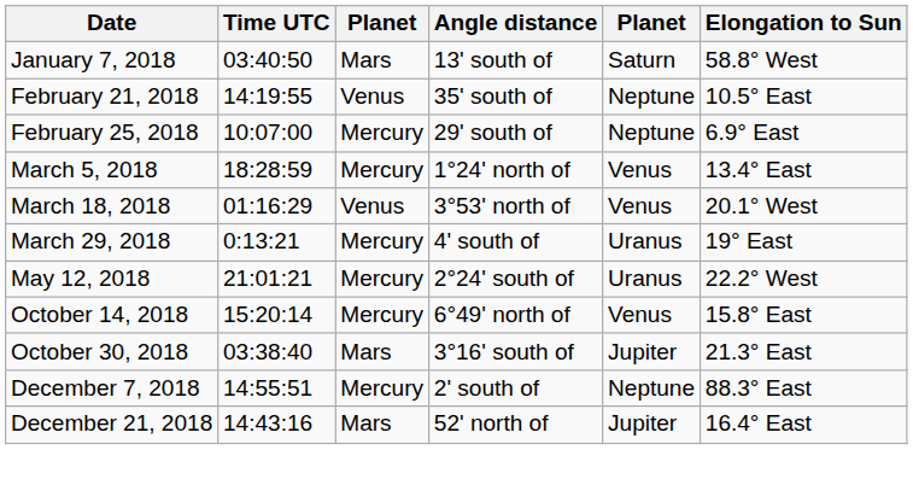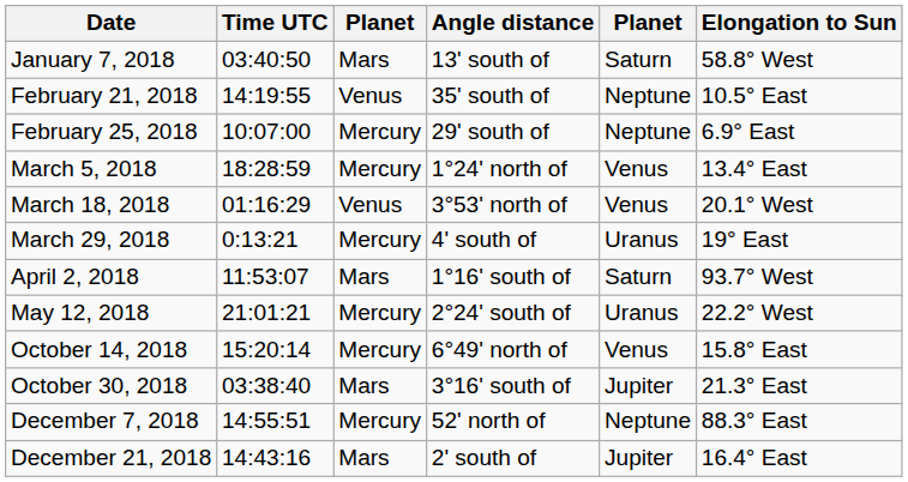+ row: April 2, 2018 | 11:53:07 | Mars | 1°16' south of | Saturn | 93.7° West
December 7, 2018 | Angle distance: 2' south of -> 52' north of
December 21, 2018 | Angle distance: 52' north of -> 2' south of
